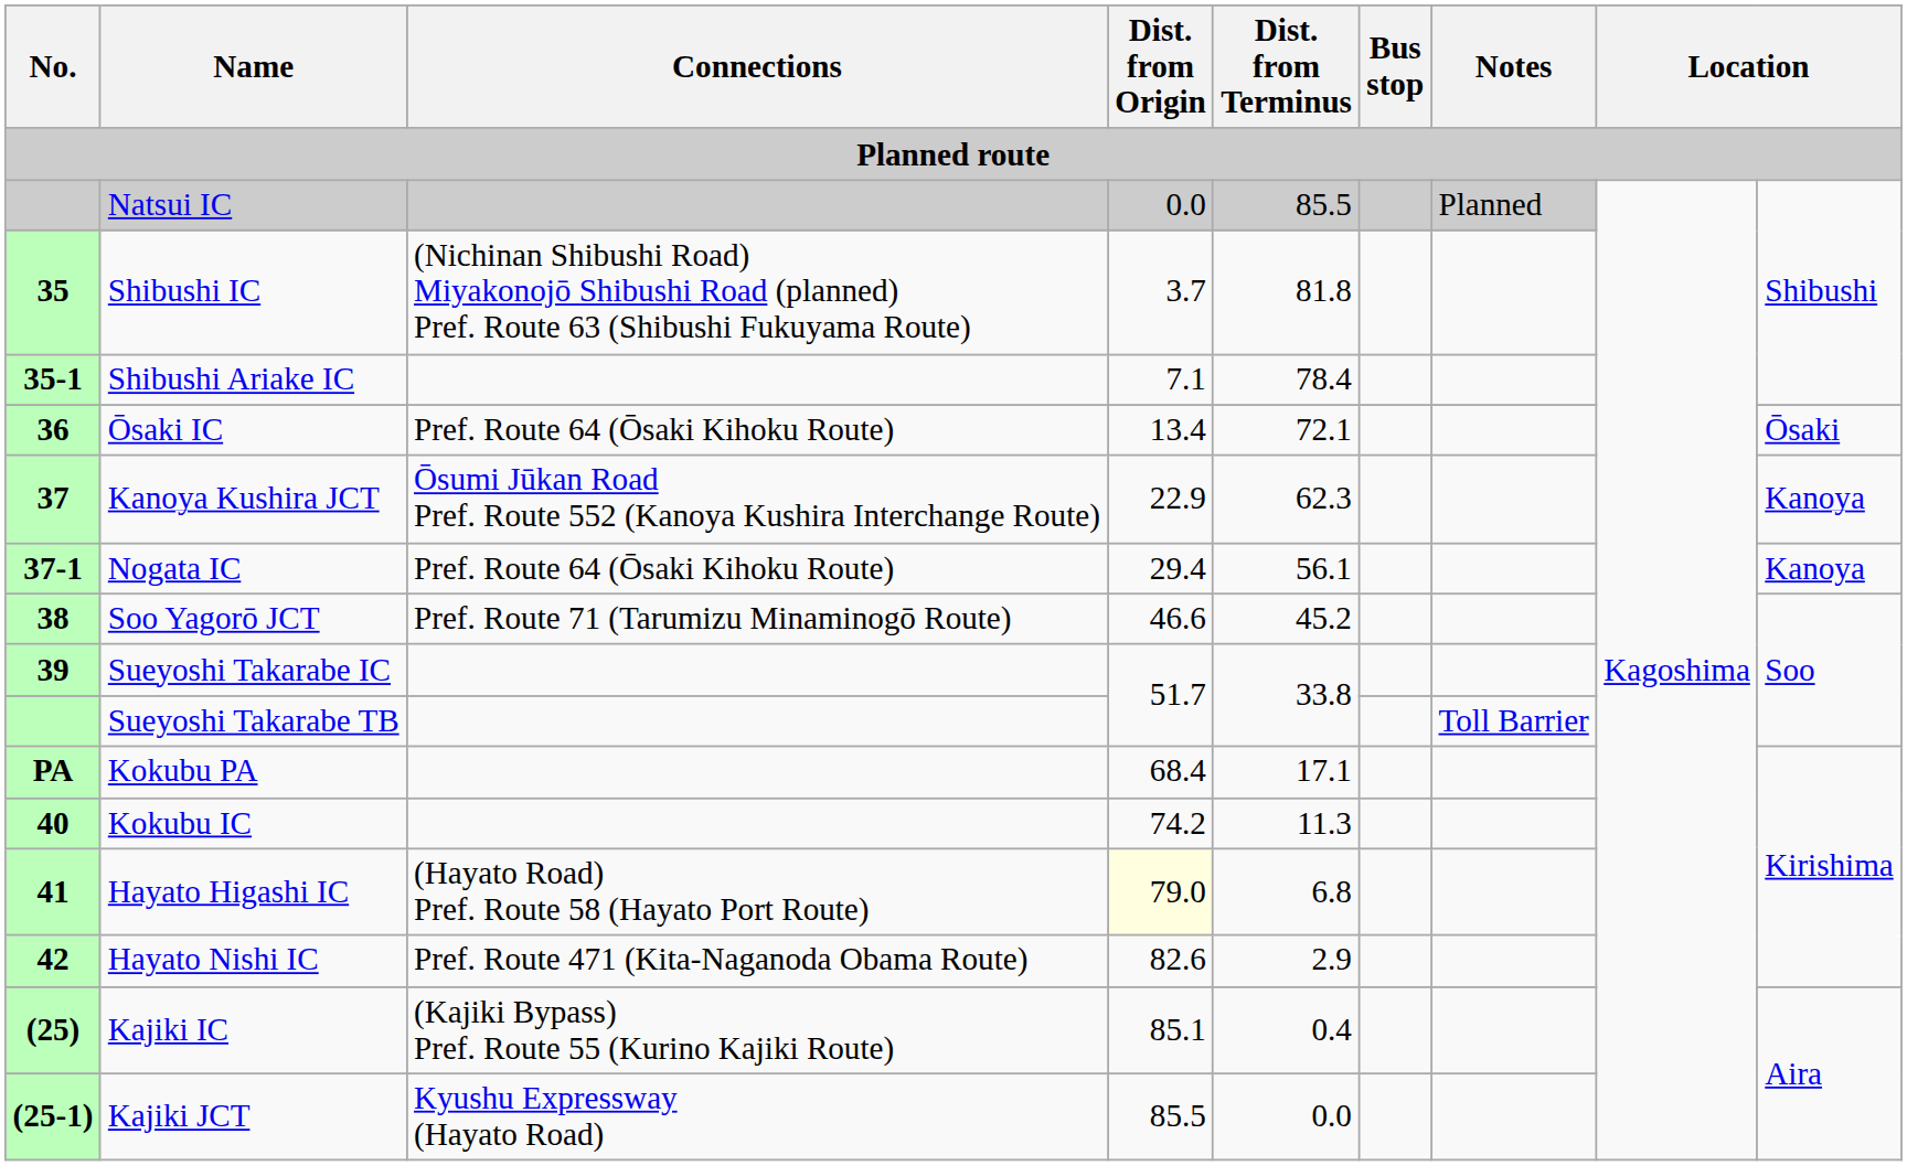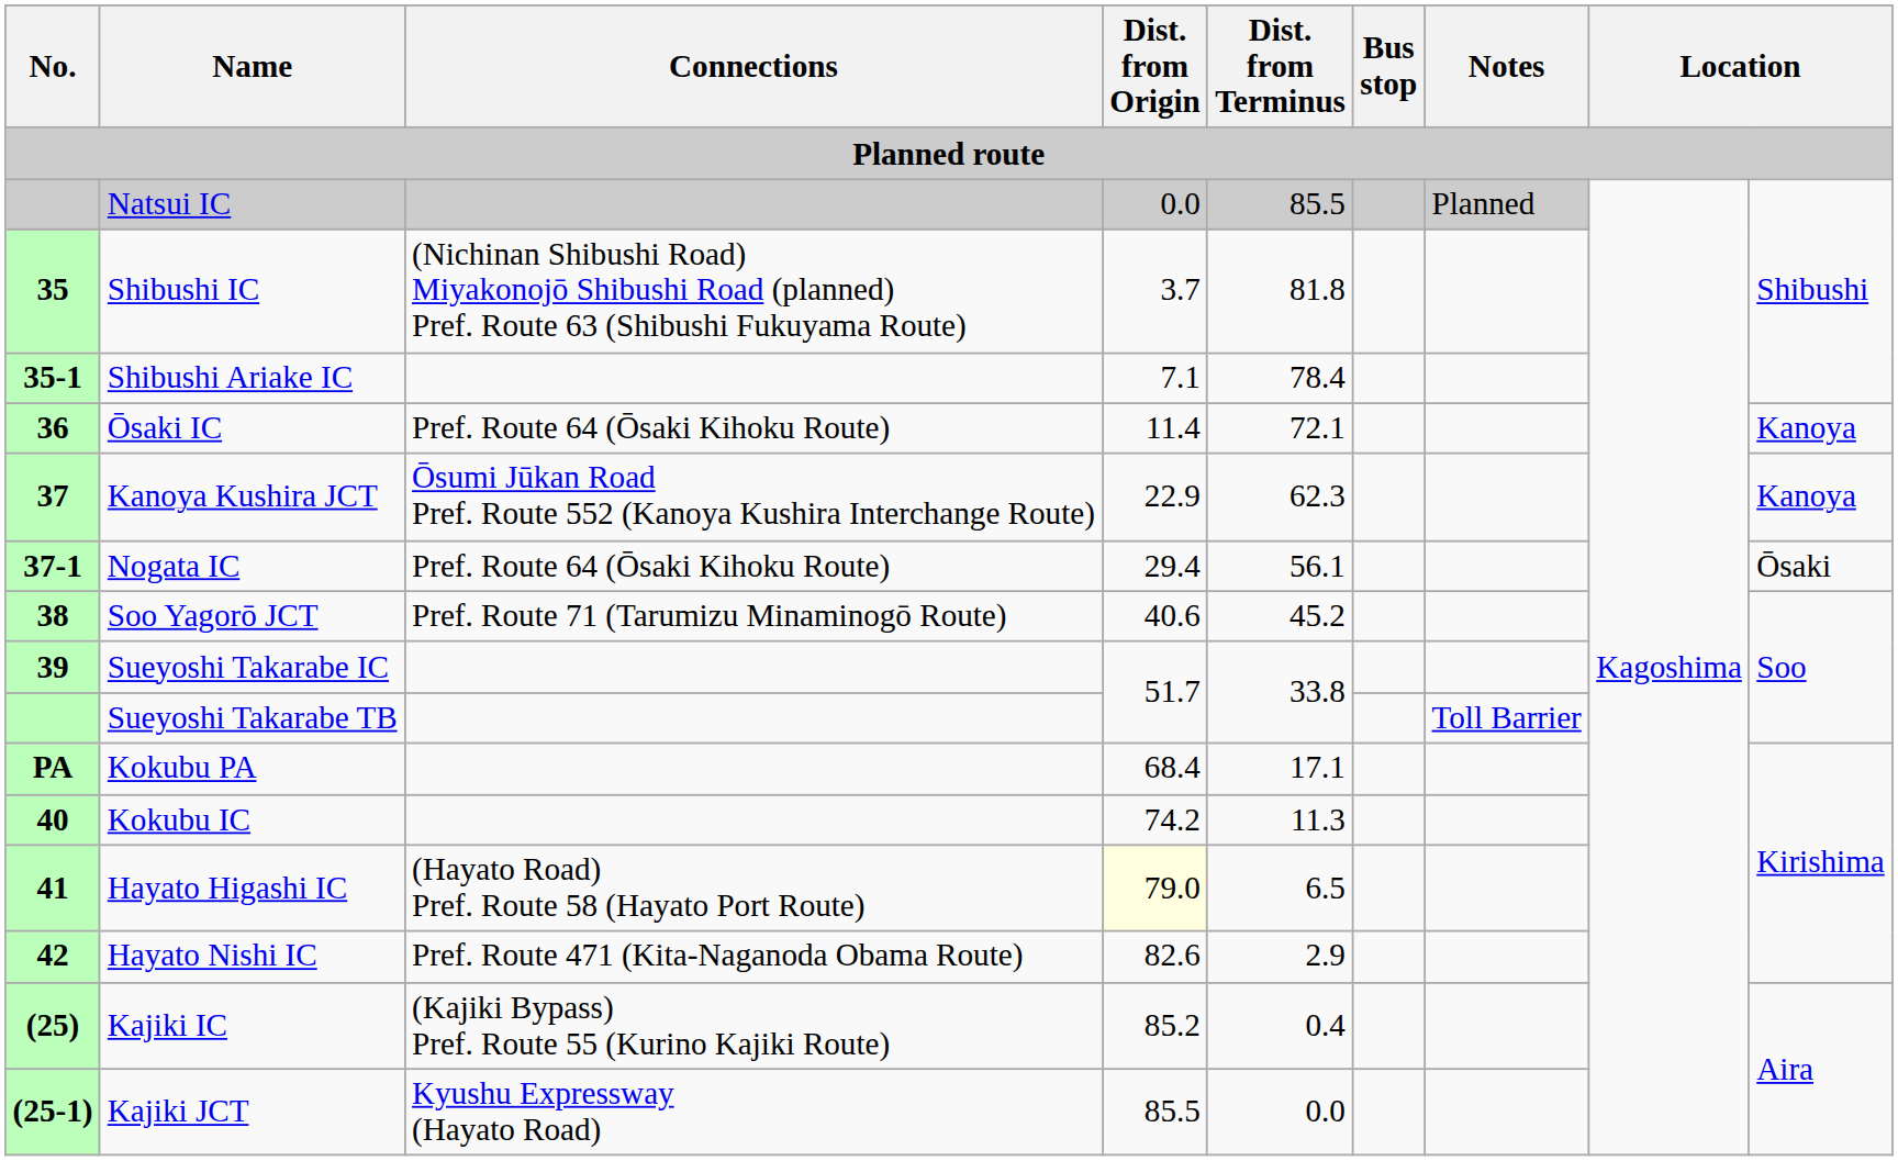Ōsaki IC | Dist. from Origin: 13.4 -> 11.4
Ōsaki IC | column 9: Ōsaki -> Kanoya
Nogata IC | column 9: Kanoya -> Ōsaki
Soo Yagorō JCT | Dist. from Origin: 46.6 -> 40.6
Hayato Higashi IC | Dist. from Terminus: 6.8 -> 6.5
Kajiki IC | Dist. from Origin: 85.1 -> 85.2
